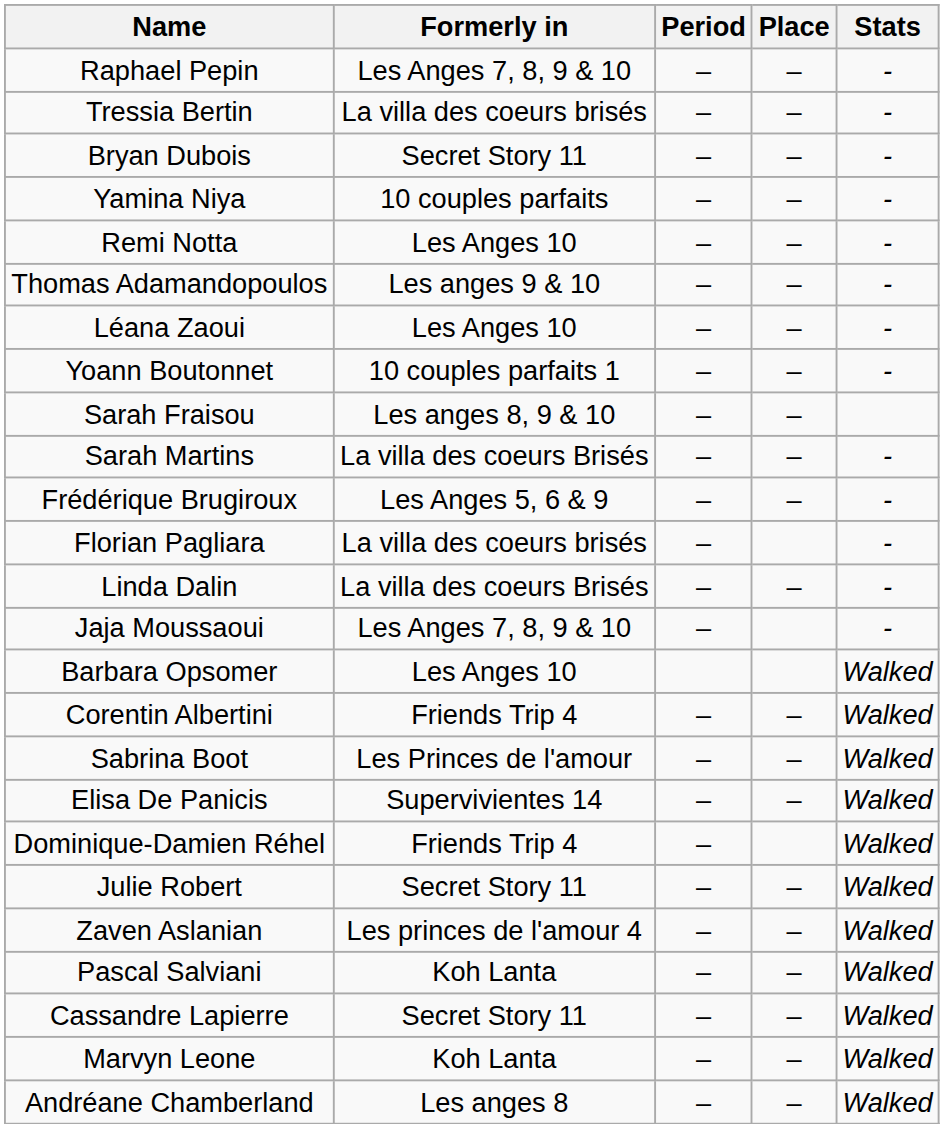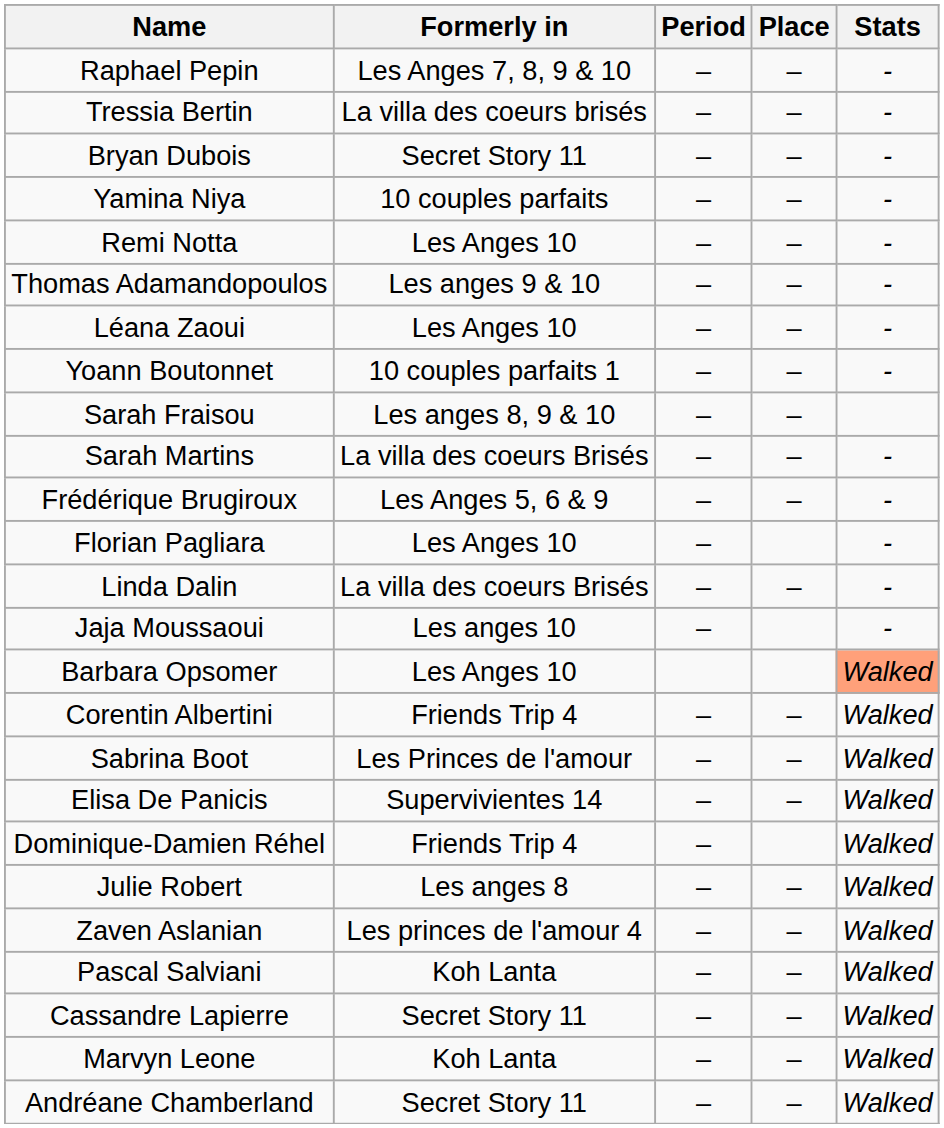Florian Pagliara | Formerly in: La villa des coeurs brisés -> Les Anges 10
Jaja Moussaoui | Formerly in: Les Anges 7, 8, 9 & 10 -> Les anges 10
Barbara Opsomer | Stats: no background -> lightsalmon background
Julie Robert | Formerly in: Secret Story 11 -> Les anges 8
Andréane Chamberland | Formerly in: Les anges 8 -> Secret Story 11
